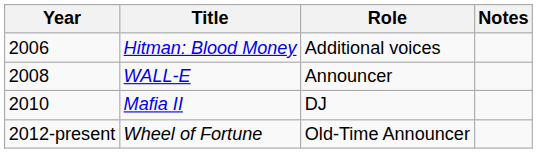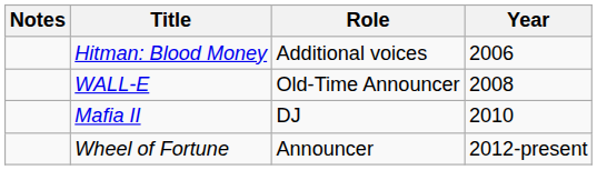columns swapped: Year <-> Notes
WALL-E | Role: Announcer -> Old-Time Announcer
Wheel of Fortune | Role: Old-Time Announcer -> Announcer
